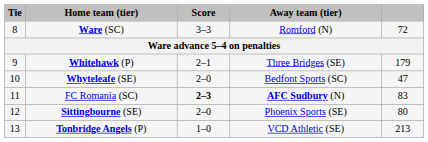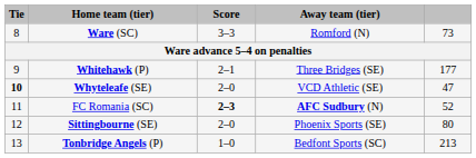Ware (SC) | column 5: 72 -> 73
Whitehawk (P) | column 5: 179 -> 177
Whyteleafe (SE) | Tie: normal -> bold
Whyteleafe (SE) | Away team (tier): Bedfont Sports (SC) -> VCD Athletic (SE)
FC Romania (SC) | column 5: 83 -> 52
Tonbridge Angels (P) | Away team (tier): VCD Athletic (SE) -> Bedfont Sports (SC)
